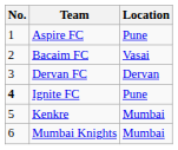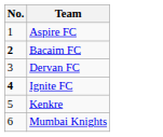- column: Location | Pune | Vasai | Dervan | Pune | Mumbai | Mumbai
Bacaim FC | No.: normal -> bold
